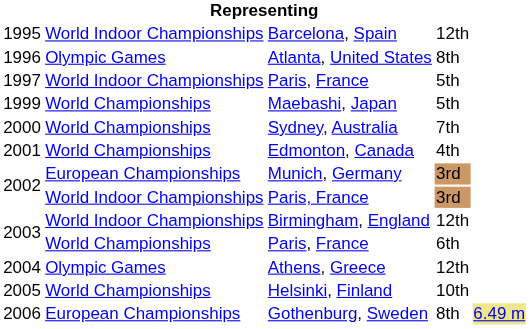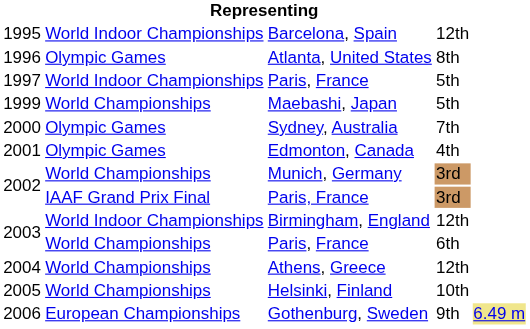2000 | column 2: World Championships -> Olympic Games
2001 | column 2: World Championships -> Olympic Games
2002 / Munich, Germany | column 2: European Championships -> World Championships
2002 / Paris, France | column 2: World Indoor Championships -> IAAF Grand Prix Final
2004 | column 2: Olympic Games -> World Championships
2006 | column 4: 8th -> 9th
